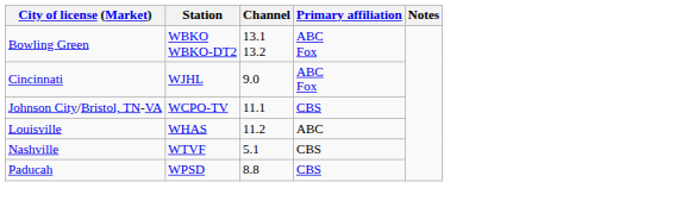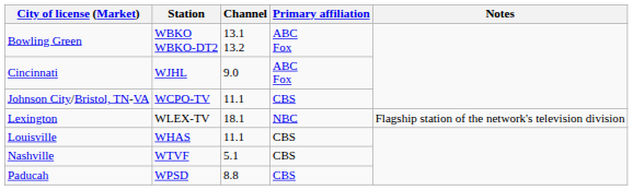+ row: Lexington | WLEX-TV | 18.1 | NBC | Flagship station of the network's television division
Louisville | Channel: 11.2 -> 11.1
Louisville | Primary affiliation: ABC -> CBS
